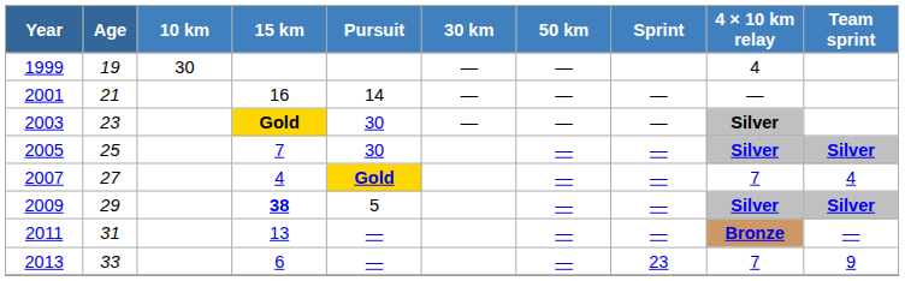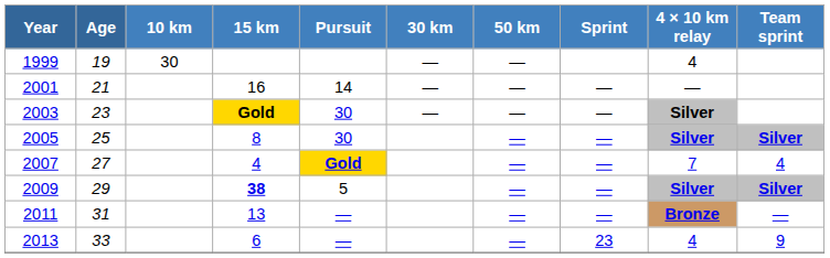2005 | 15 km: 7 -> 8
2013 | 4 × 10 km relay: 7 -> 4
